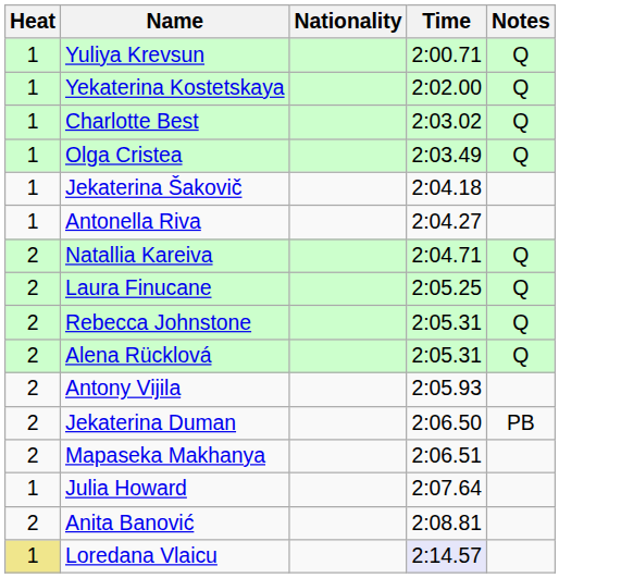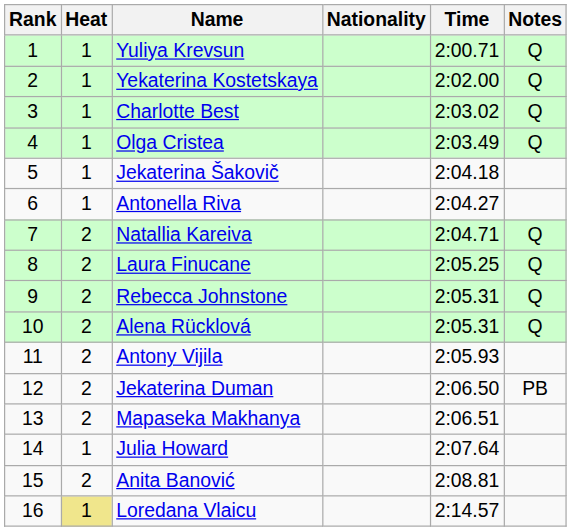+ column: Rank | 1 | 2 | 3 | 4 | 5 | 6 | 7 | 8 | 9 | 10 | 11 | 12 | 13 | 14 | 15 | 16
Loredana Vlaicu | Time: lavender background -> no background
